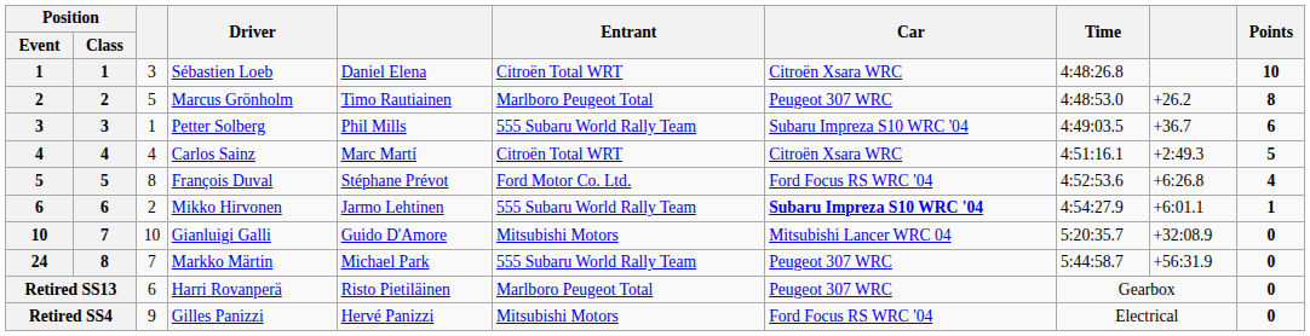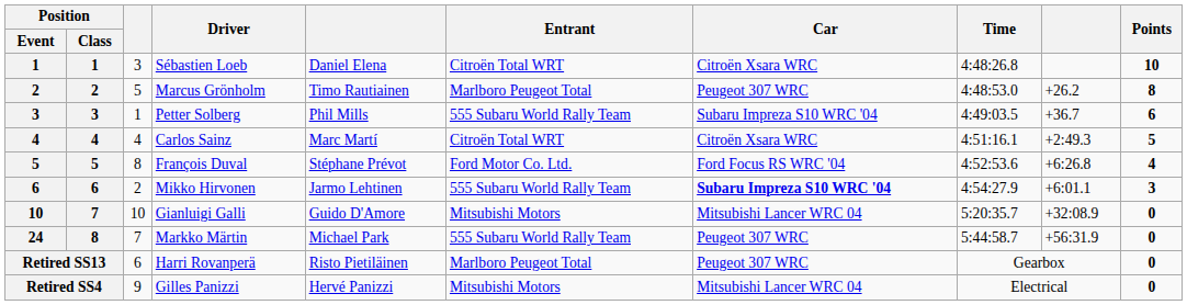Mikko Hirvonen | Points: 1 -> 3
Gilles Panizzi | Car: Ford Focus RS WRC '04 -> Mitsubishi Lancer WRC 04
